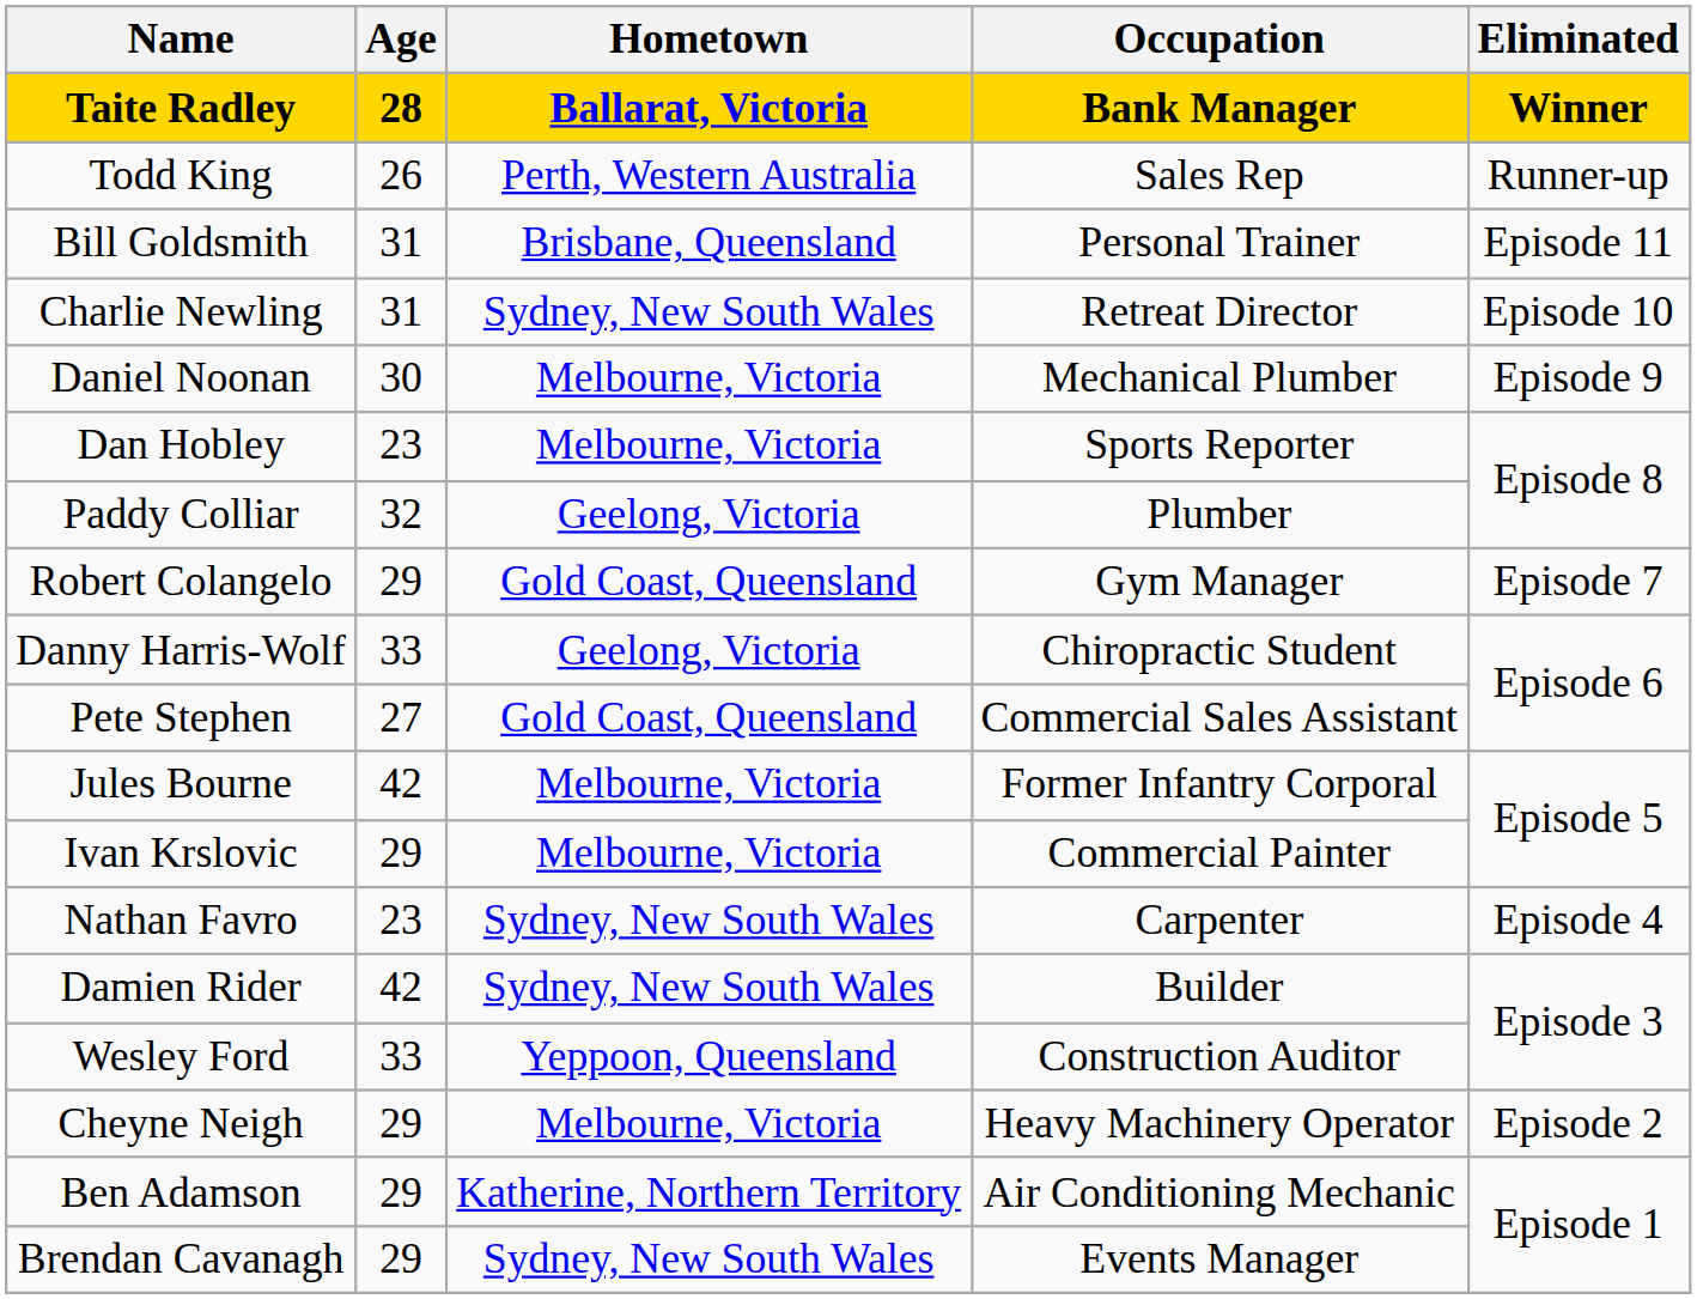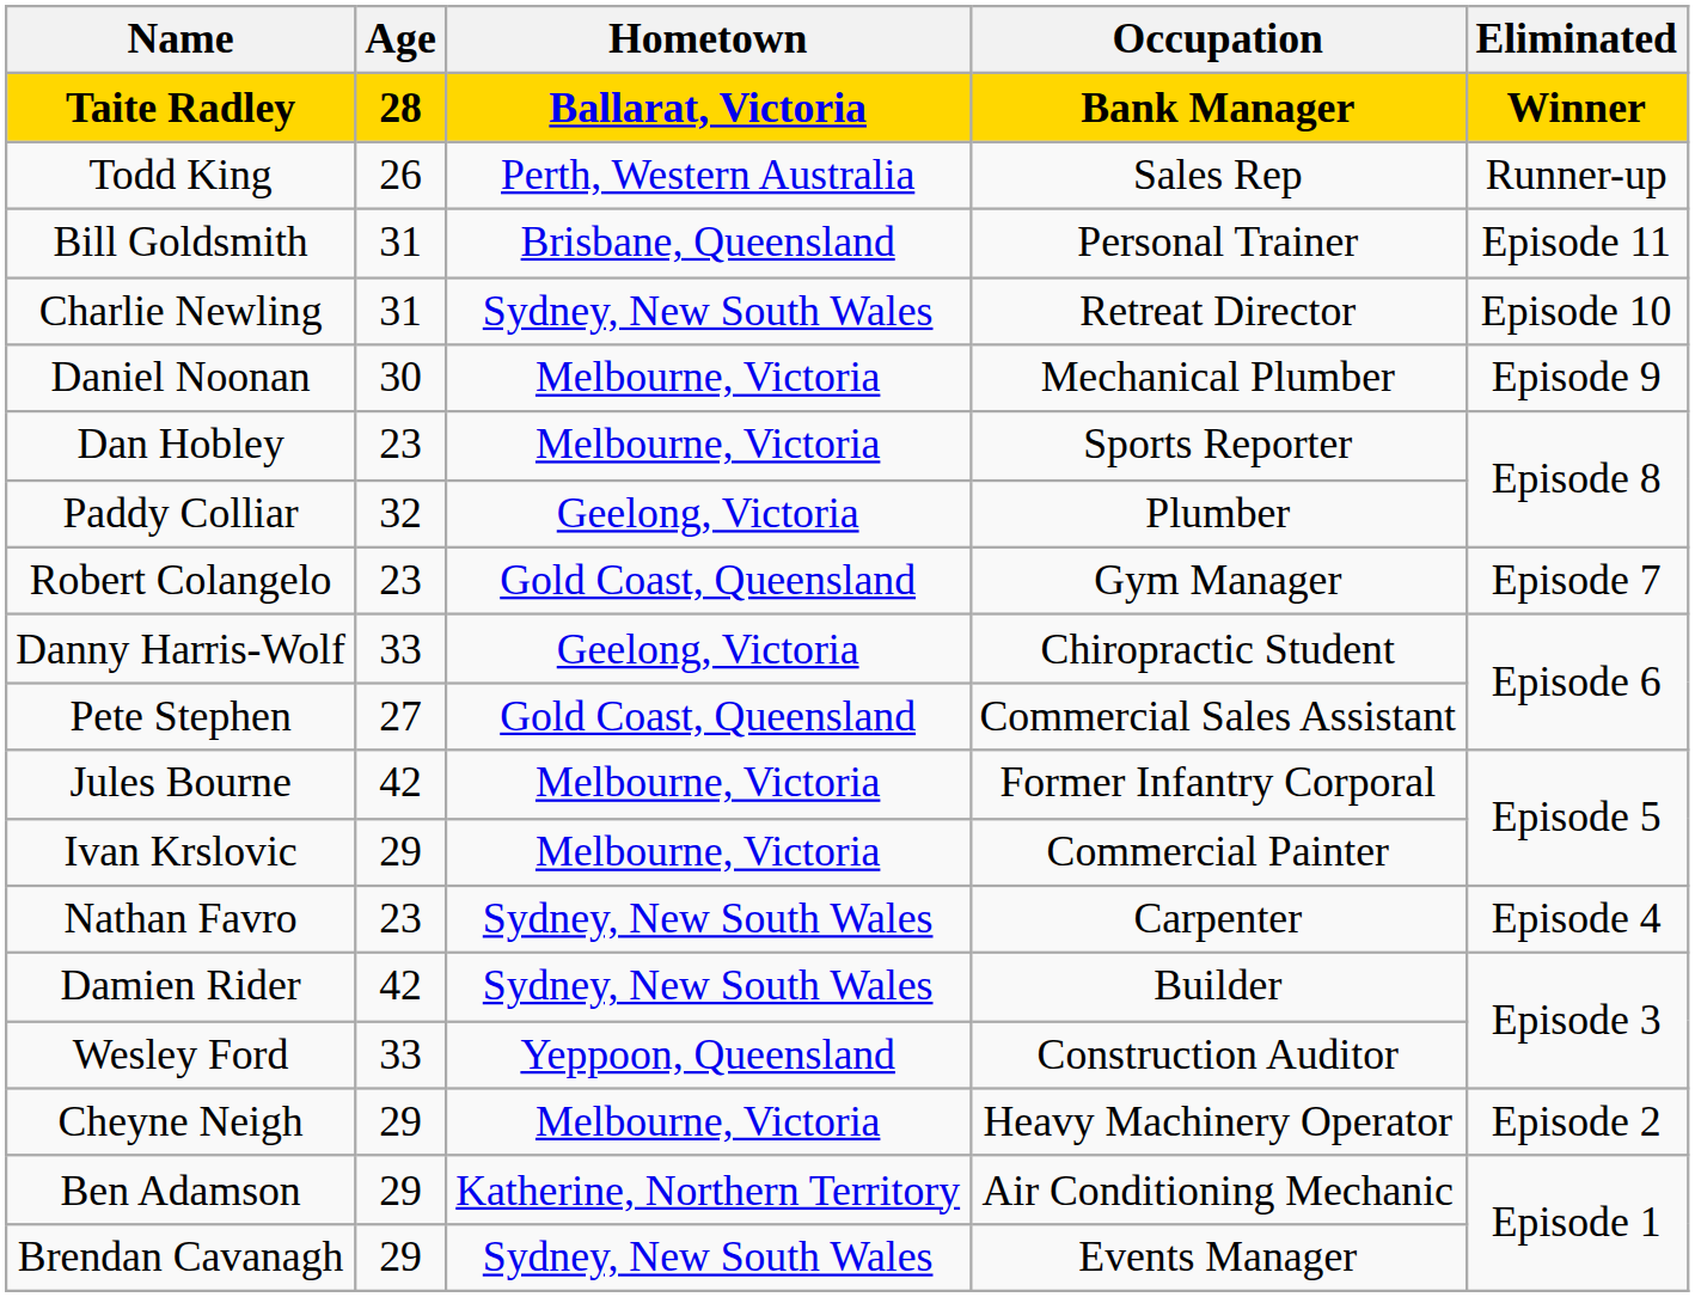Robert Colangelo | Age: 29 -> 23
